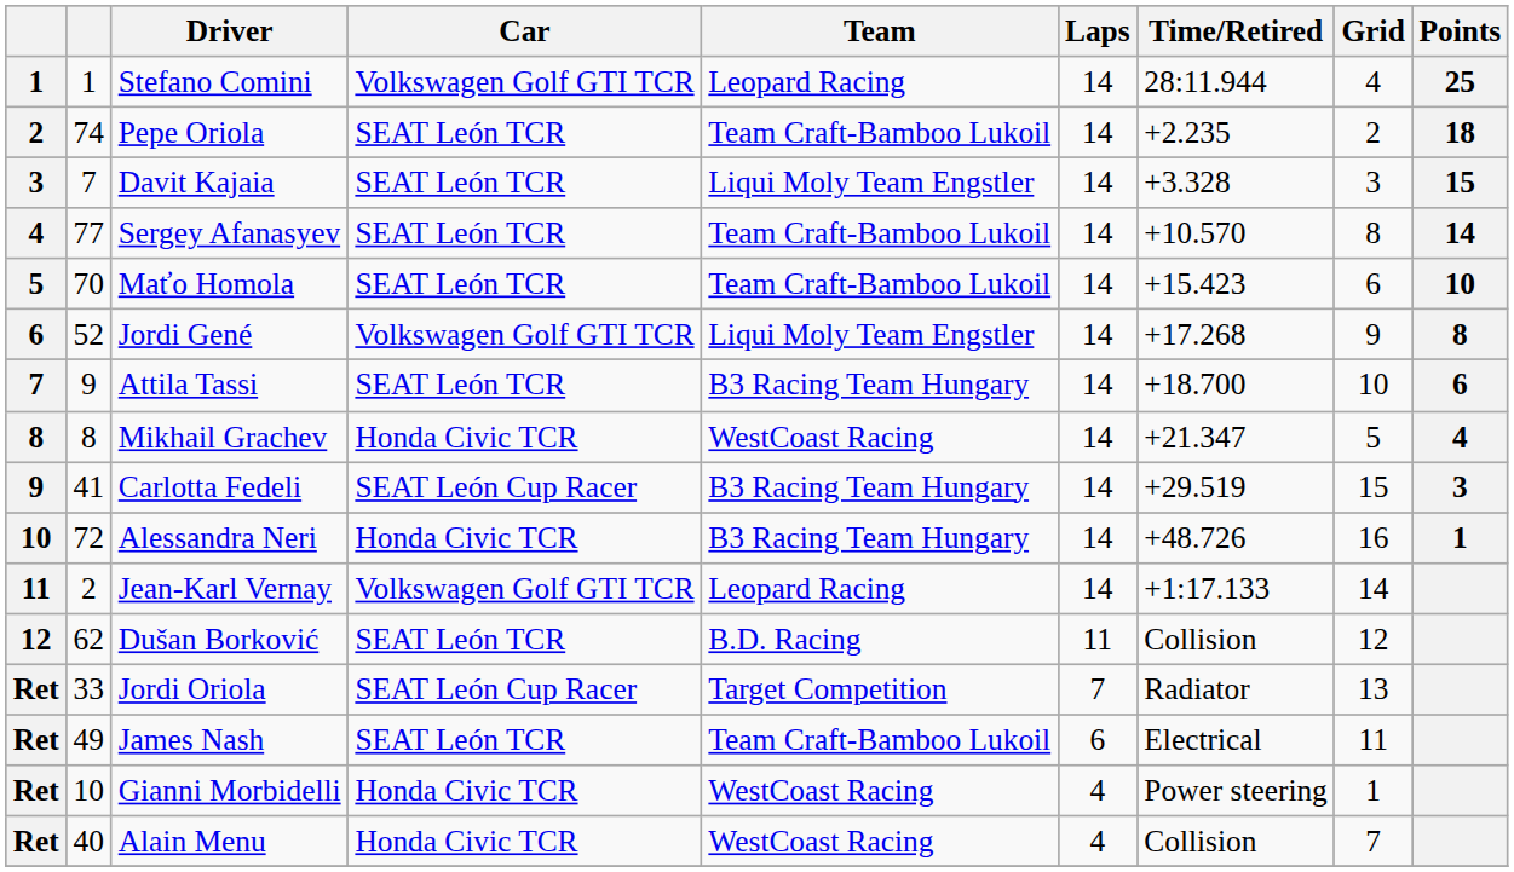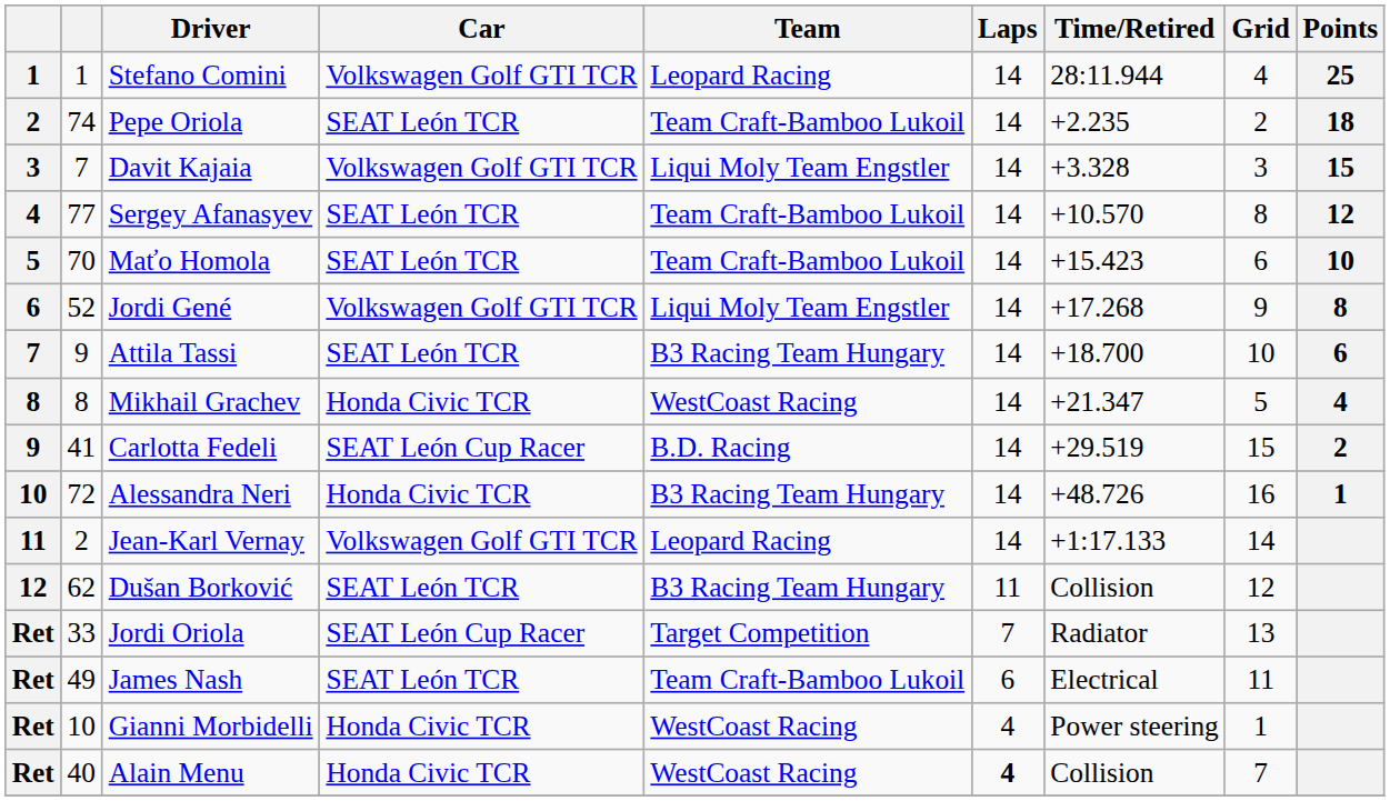Davit Kajaia | Car: SEAT León TCR -> Volkswagen Golf GTI TCR
Sergey Afanasyev | Points: 14 -> 12
Carlotta Fedeli | Team: B3 Racing Team Hungary -> B.D. Racing
Carlotta Fedeli | Points: 3 -> 2
Dušan Borković | Team: B.D. Racing -> B3 Racing Team Hungary
Alain Menu | Laps: normal -> bold
